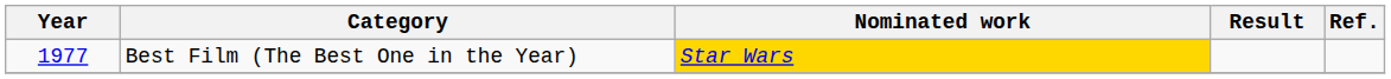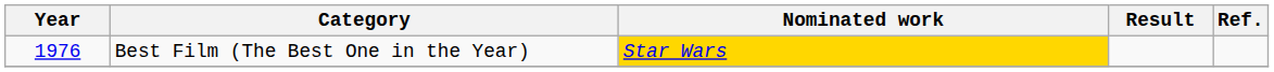Best Film (The Best One in the Year) | Year: 1977 -> 1976
